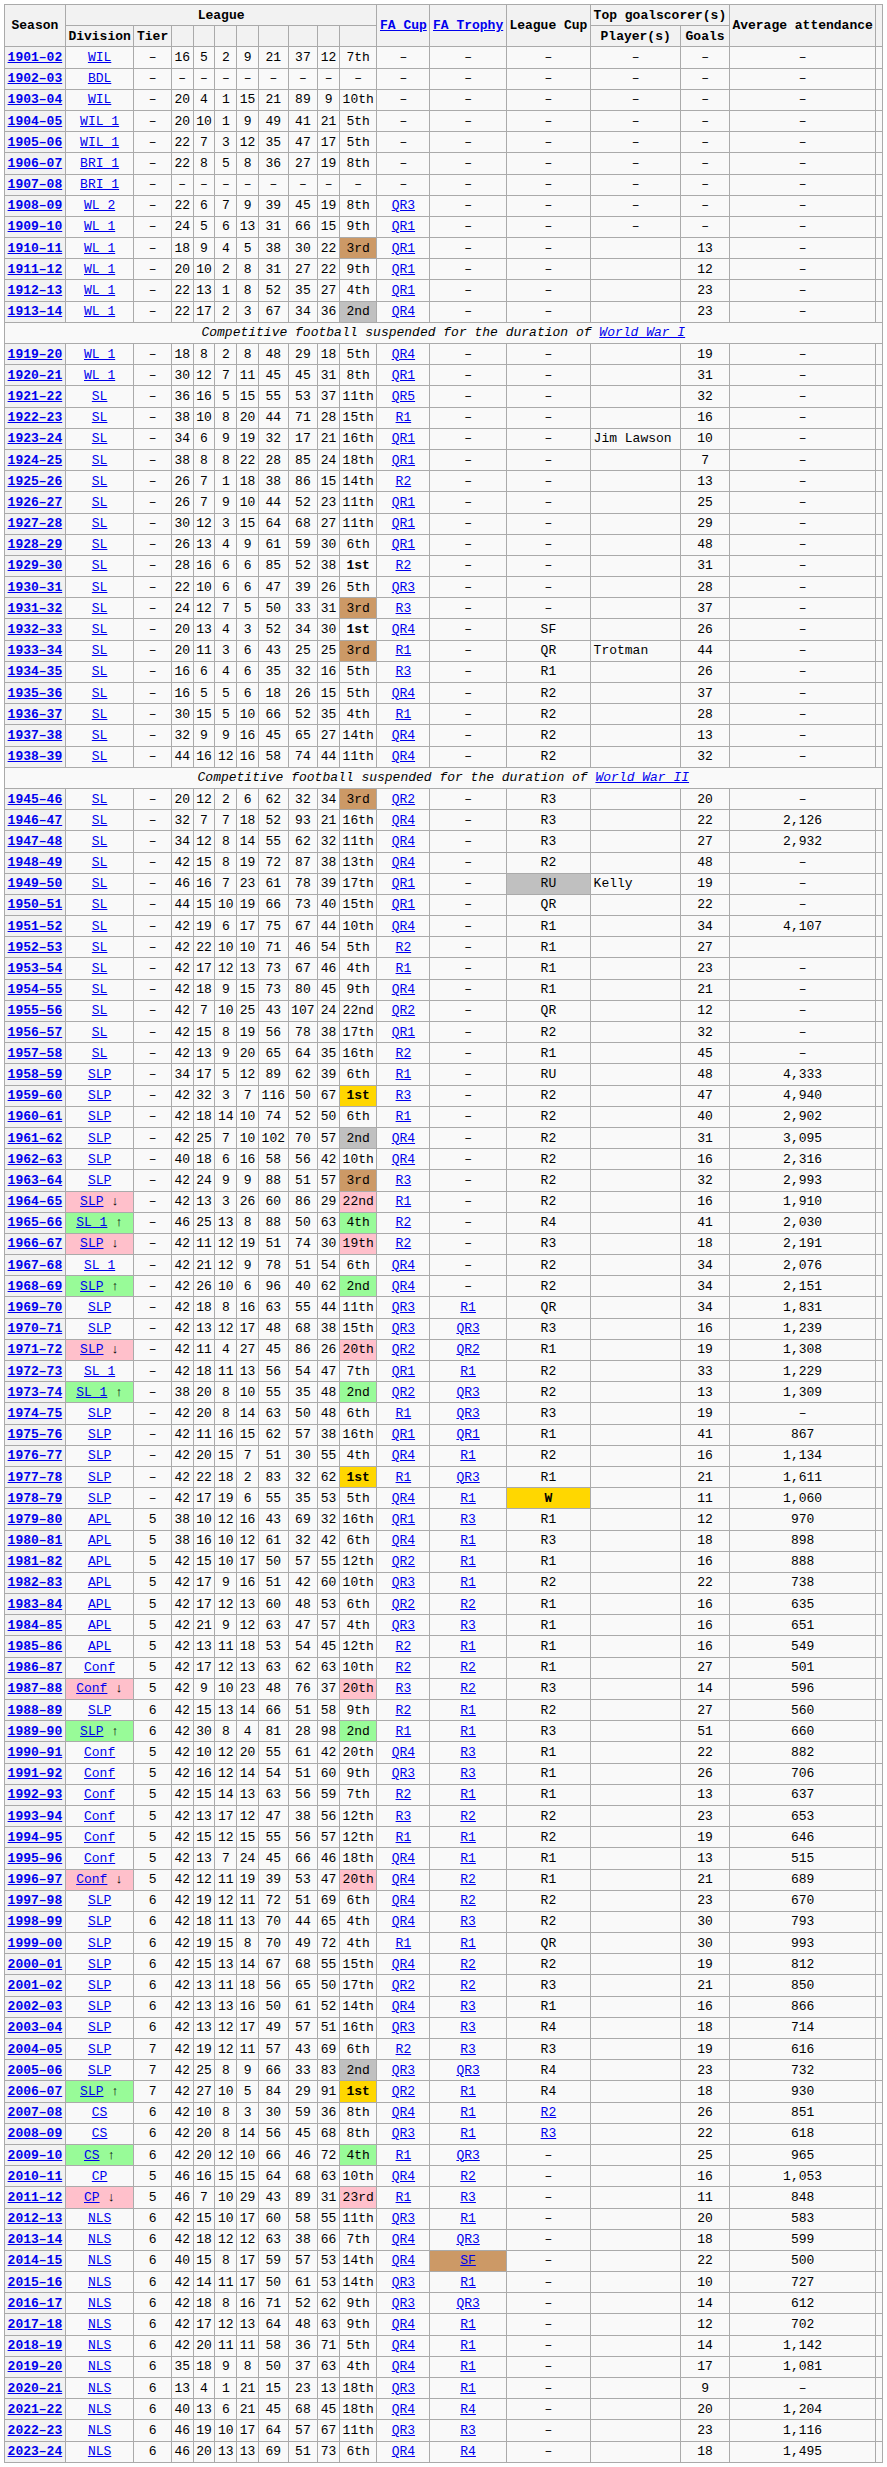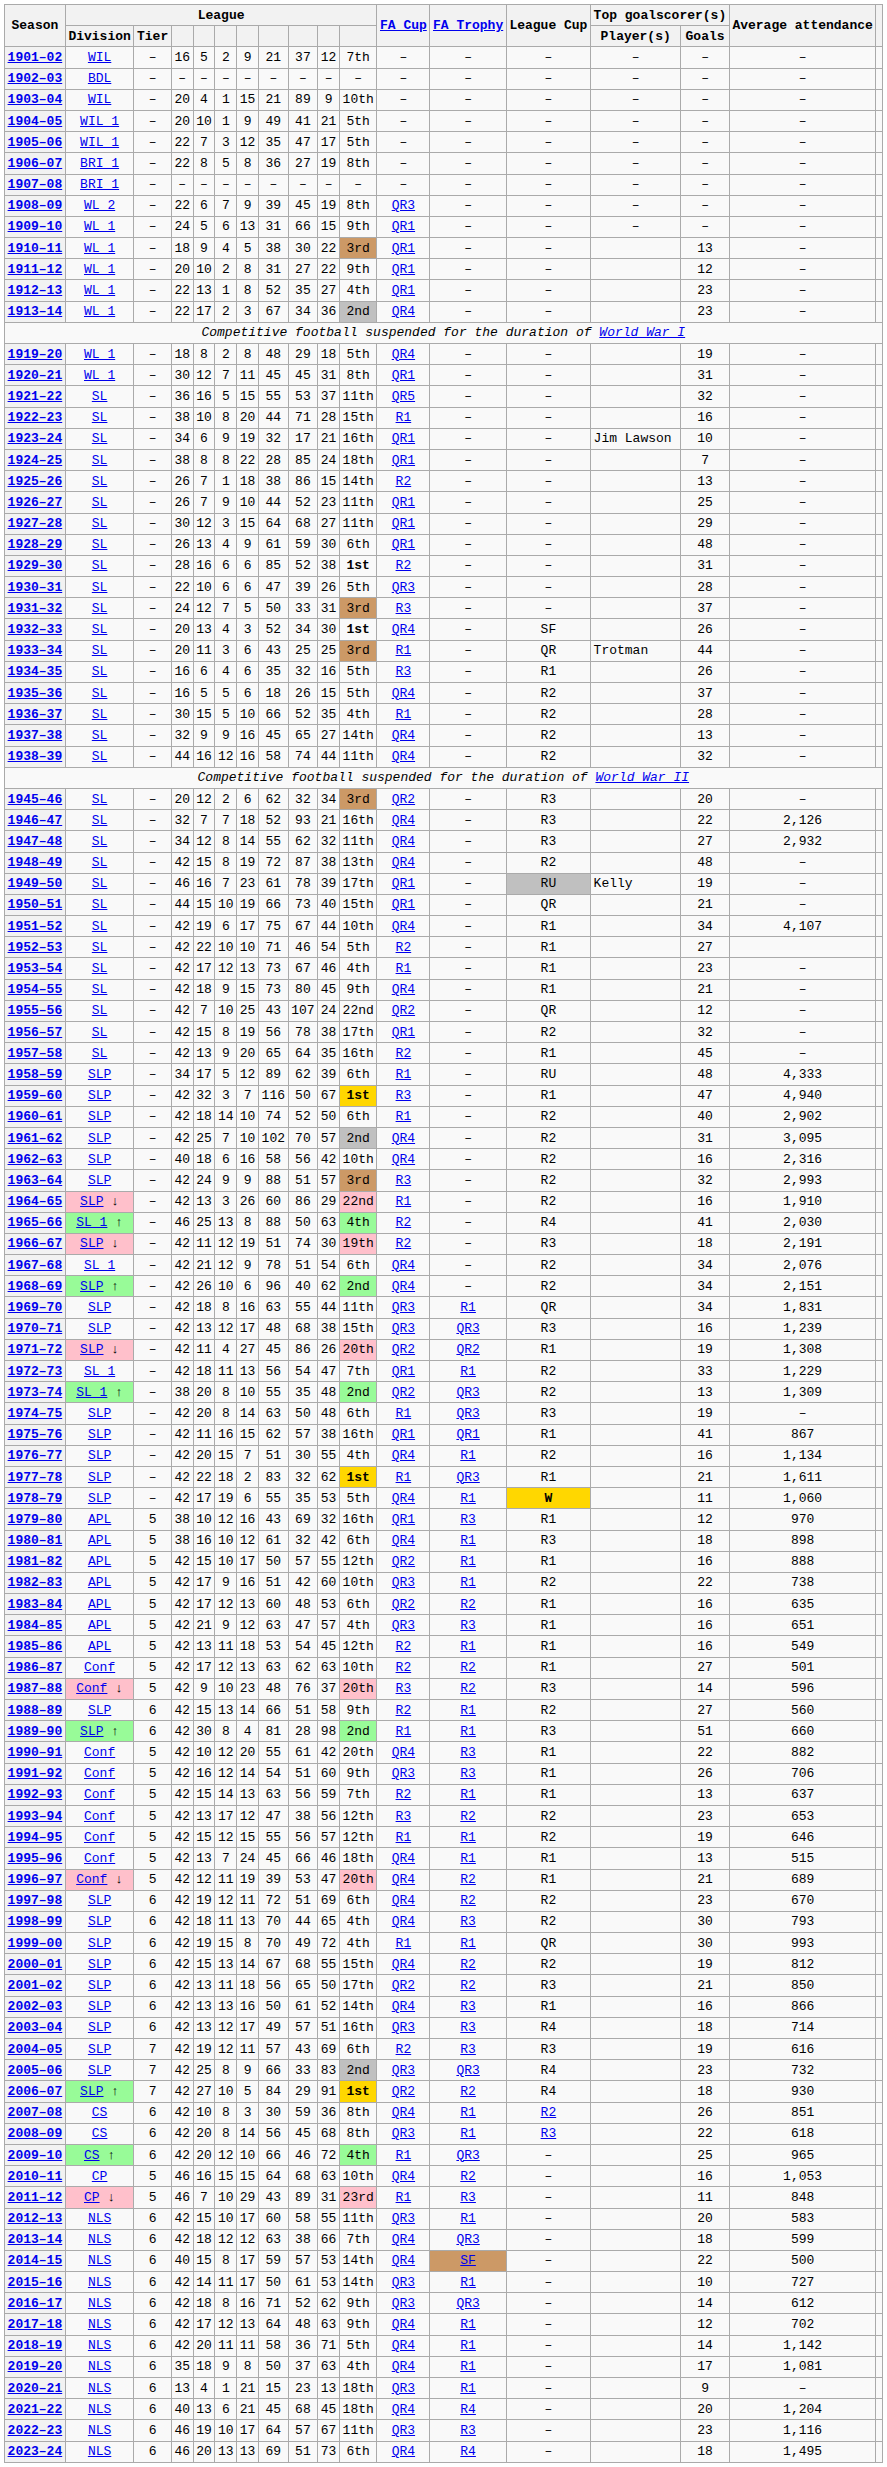1950–51 | Top goalscorer(s) / Goals: 22 -> 21
1959–60 | League Cup: R2 -> R1
2006–07 | FA Trophy: R1 -> R2
